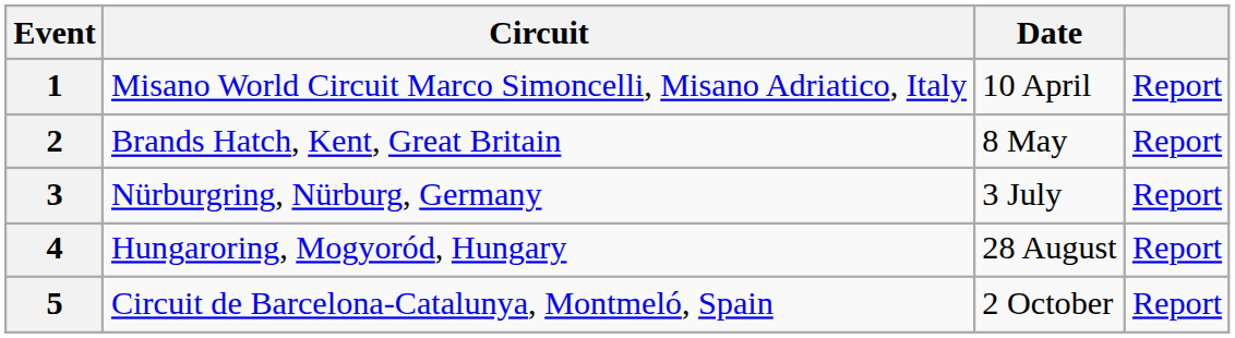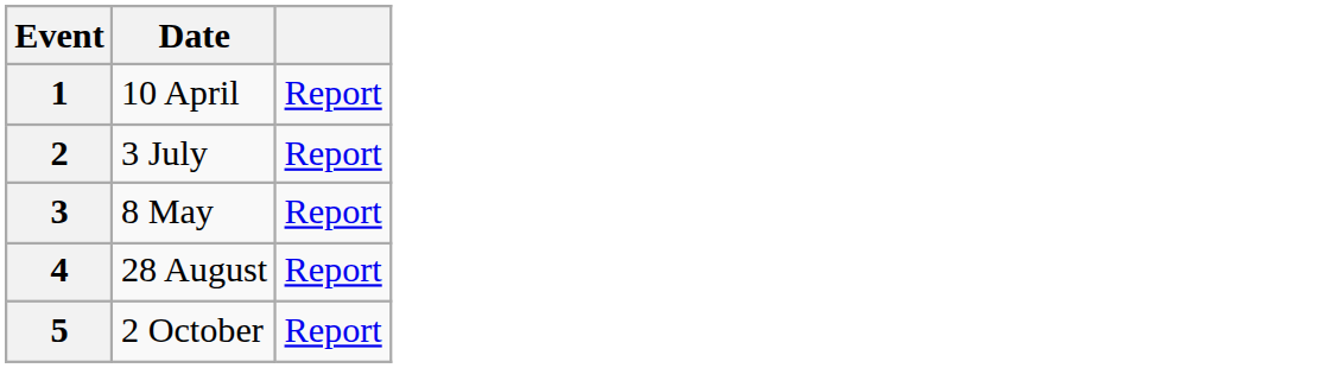- column: Circuit | Misano World Circuit Marco Simoncelli, Misano Adriatico, Italy | Brands Hatch, Kent, Great Britain | Nürburgring, Nürburg, Germany | Hungaroring, Mogyoród, Hungary | Circuit de Barcelona-Catalunya, Montmeló, Spain
2 | Date: 8 May -> 3 July
3 | Date: 3 July -> 8 May
